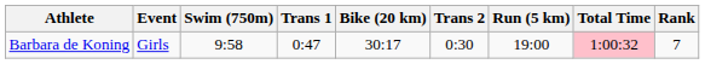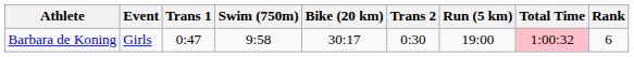columns swapped: Swim (750m) <-> Trans 1
Barbara de Koning | Rank: 7 -> 6
